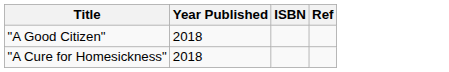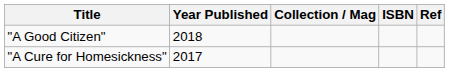+ column: Collection / Mag
"A Cure for Homesickness" | Year Published: 2018 -> 2017
